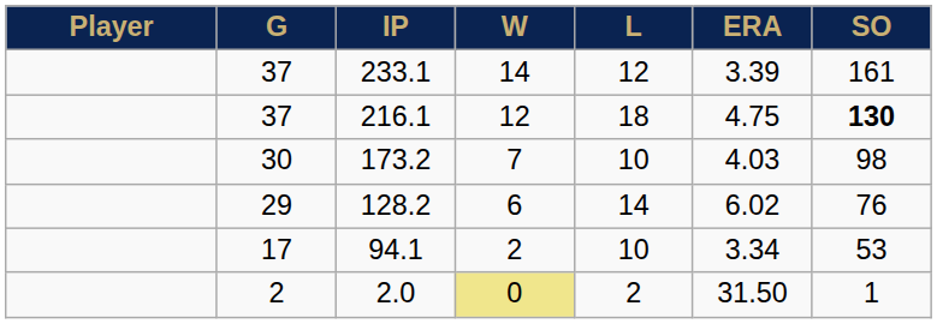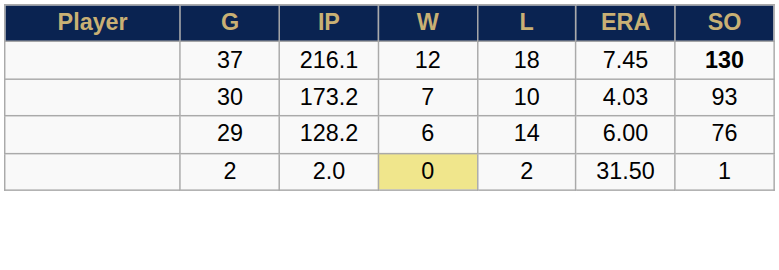- row: 37 | 233.1 | 14 | 12 | 3.39 | 161
216.1 | ERA: 4.75 -> 7.45
173.2 | SO: 98 -> 93
128.2 | ERA: 6.02 -> 6.00
- row: 17 | 94.1 | 2 | 10 | 3.34 | 53
